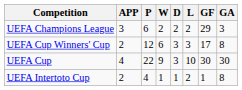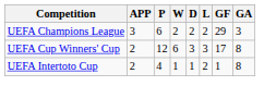- row: UEFA Cup | 4 | 22 | 9 | 3 | 10 | 30 | 30
